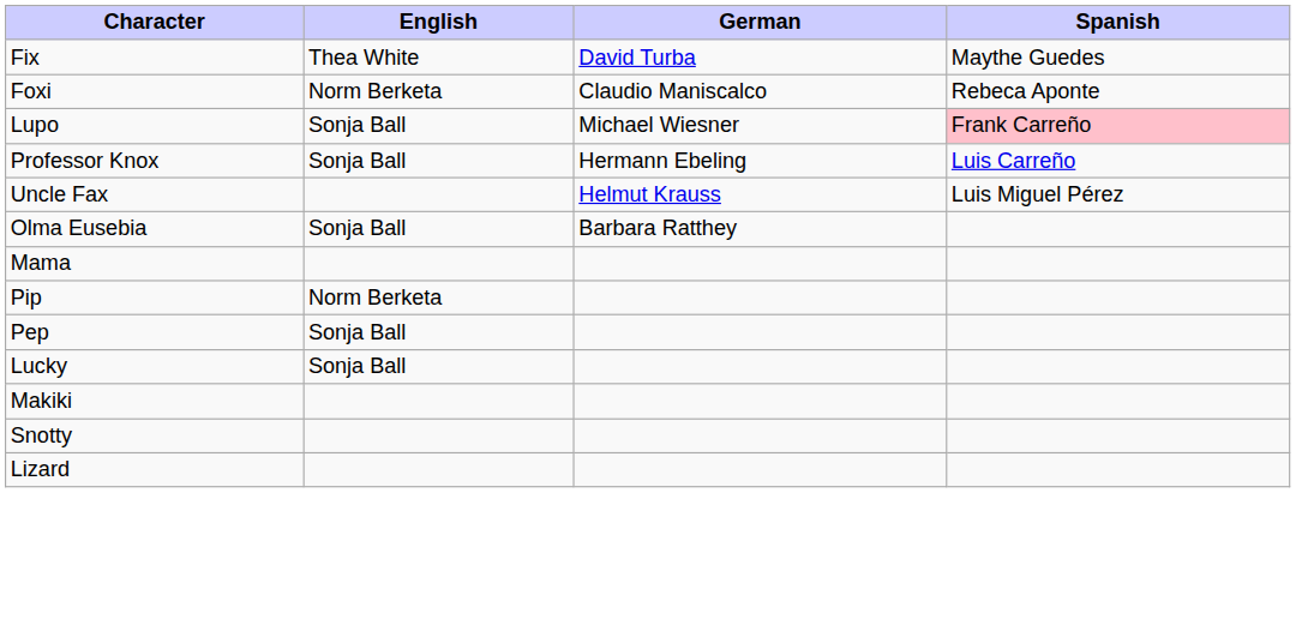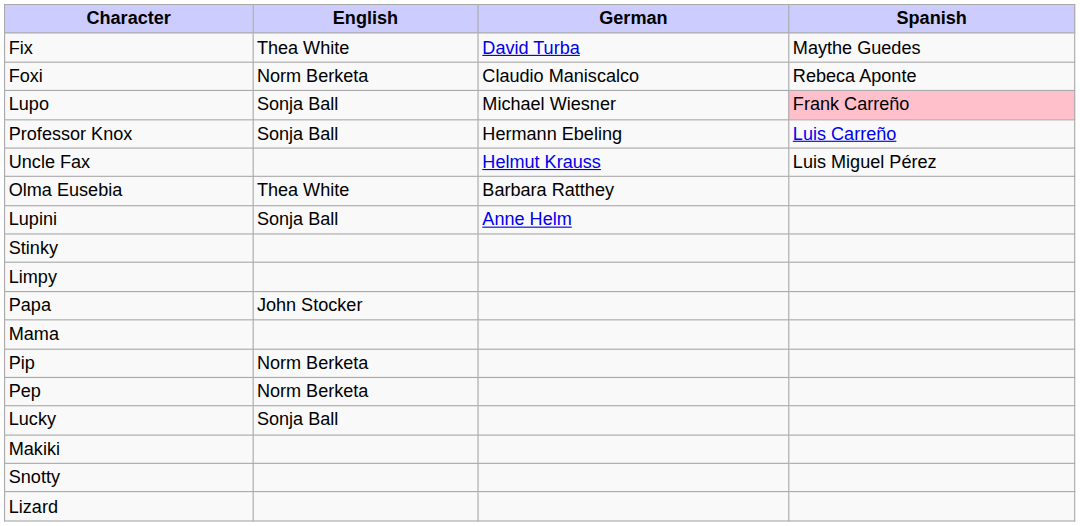Olma Eusebia | English: Sonja Ball -> Thea White
+ row: Lupini | Sonja Ball | Anne Helm
+ row: Stinky
+ row: Limpy
+ row: Papa | John Stocker
Pep | English: Sonja Ball -> Norm Berketa
